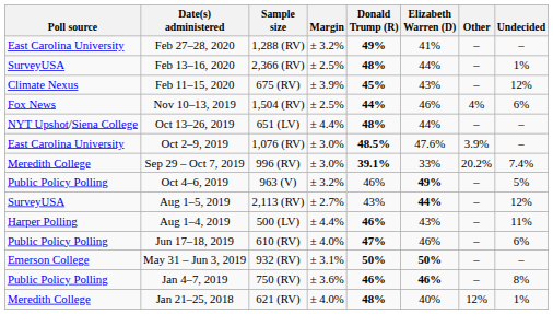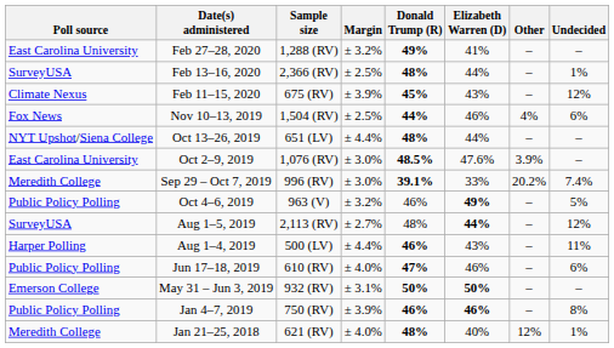Aug 1–5, 2019 | Donald Trump (R): 43% -> 48%
Jan 4–7, 2019 | Margin: ± 3.6% -> ± 3.9%
